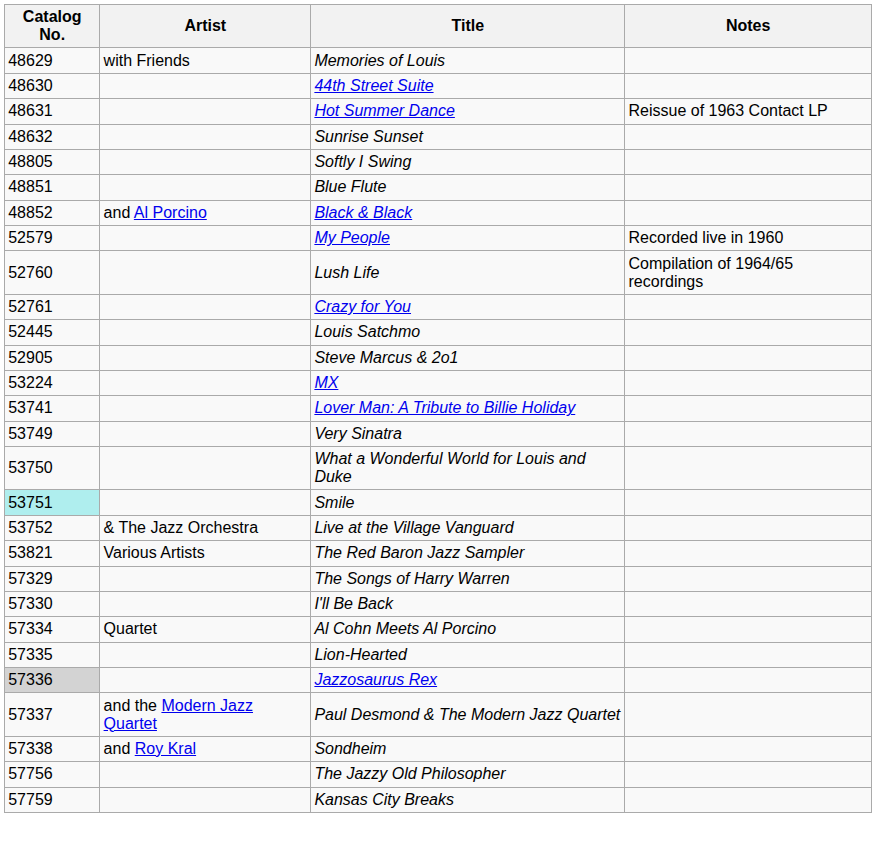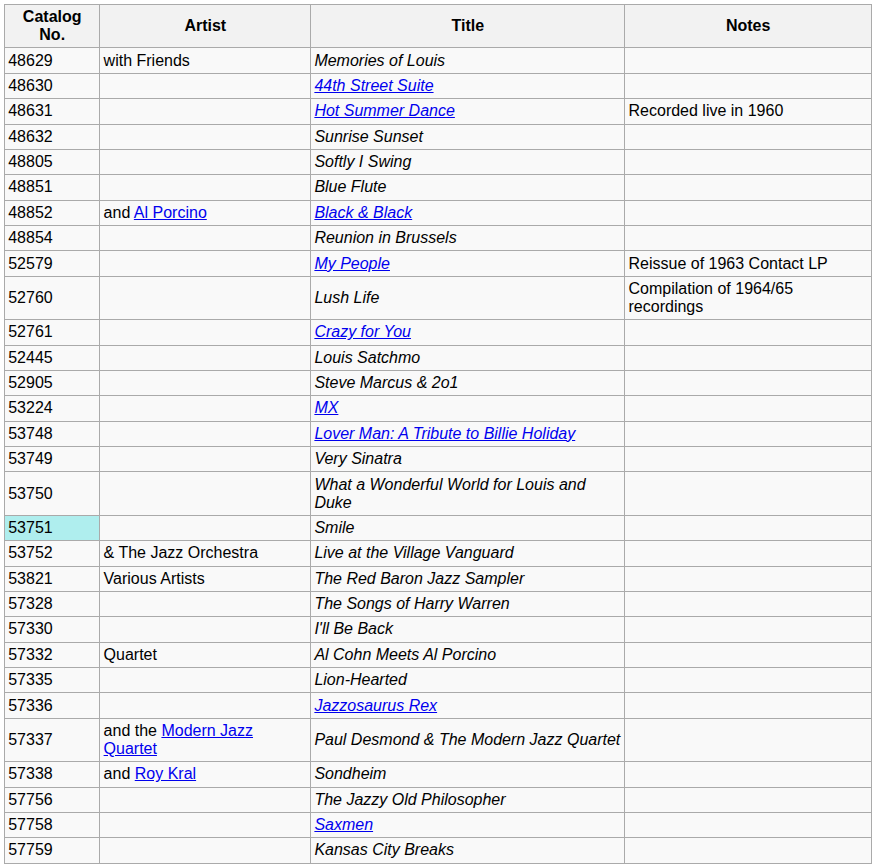Hot Summer Dance | Notes: Reissue of 1963 Contact LP -> Recorded live in 1960
+ row: 48854 | Reunion in Brussels
My People | Notes: Recorded live in 1960 -> Reissue of 1963 Contact LP
Lover Man: A Tribute to Billie Holiday | Catalog No.: 53741 -> 53748
The Songs of Harry Warren | Catalog No.: 57329 -> 57328
Al Cohn Meets Al Porcino | Catalog No.: 57334 -> 57332
Jazzosaurus Rex | Catalog No.: lightgrey background -> no background
+ row: 57758 | Saxmen
